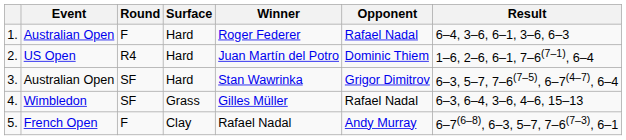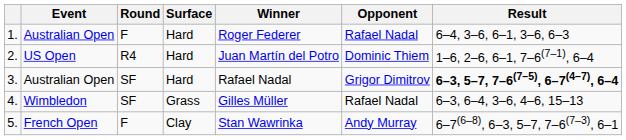3. | Winner: Stan Wawrinka -> Rafael Nadal
3. | Result: normal -> bold
5. | Winner: Rafael Nadal -> Stan Wawrinka
